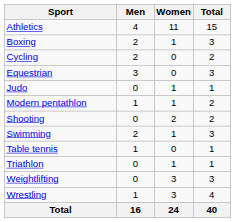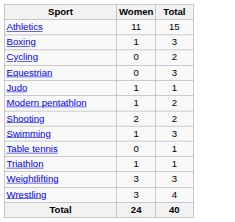- column: Men | 4 | 2 | 2 | 3 | 0 | 1 | 0 | 2 | 1 | 0 | 0 | 1 | 16
